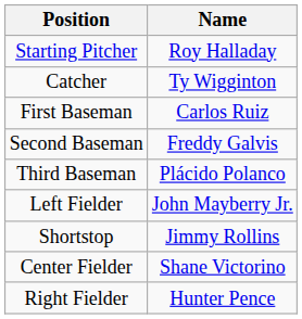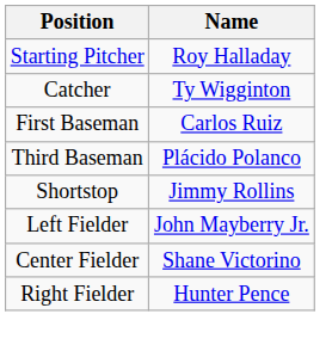- row: Second Baseman | Freddy Galvis
rows swapped: Shortstop <-> Left Fielder
